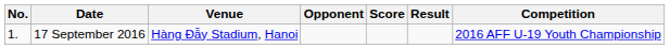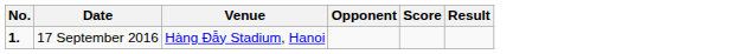- column: Competition | 2016 AFF U-19 Youth Championship
17 September 2016 | No.: normal -> bold
